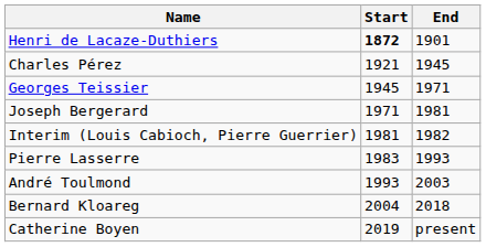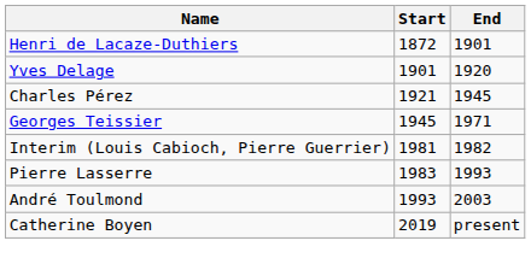Henri de Lacaze-Duthiers | Start: bold -> normal
+ row: Yves Delage | 1901 | 1920
- row: Joseph Bergerard | 1971 | 1981
- row: Bernard Kloareg | 2004 | 2018
